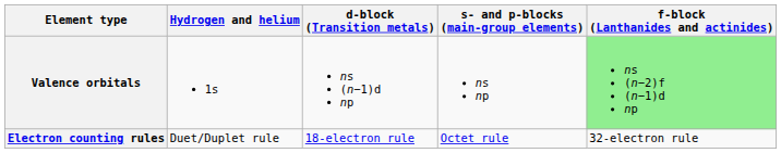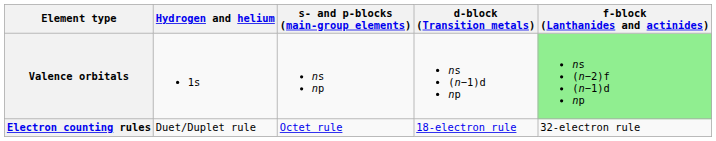columns swapped: s- and p-blocks (main-group elements) <-> d-block (Transition metals)
